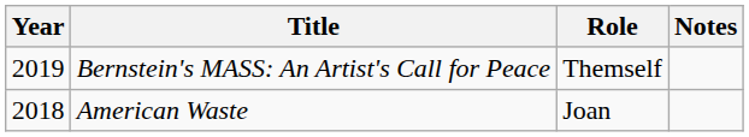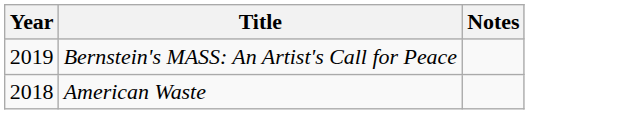- column: Role | Themself | Joan
